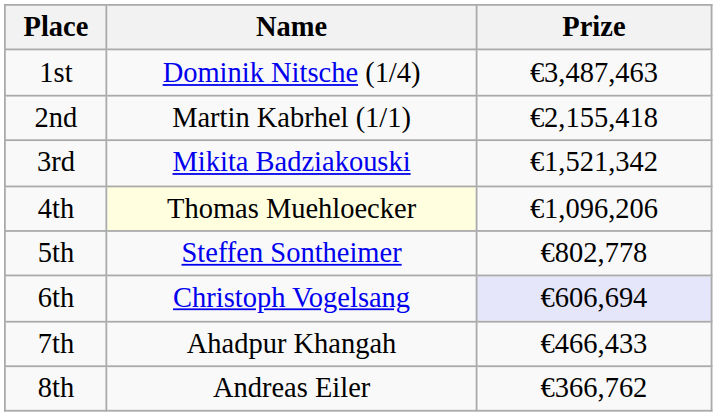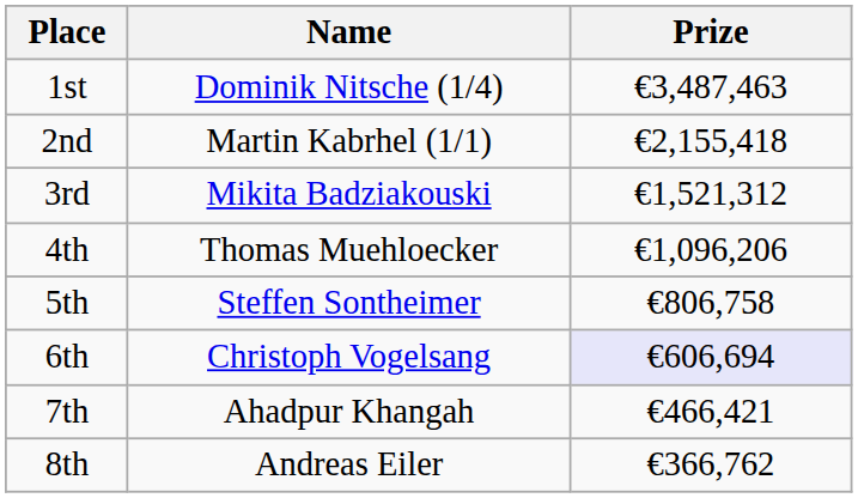3rd | Prize: €1,521,342 -> €1,521,312
4th | Name: lightyellow background -> no background
5th | Prize: €802,778 -> €806,758
7th | Prize: €466,433 -> €466,421
